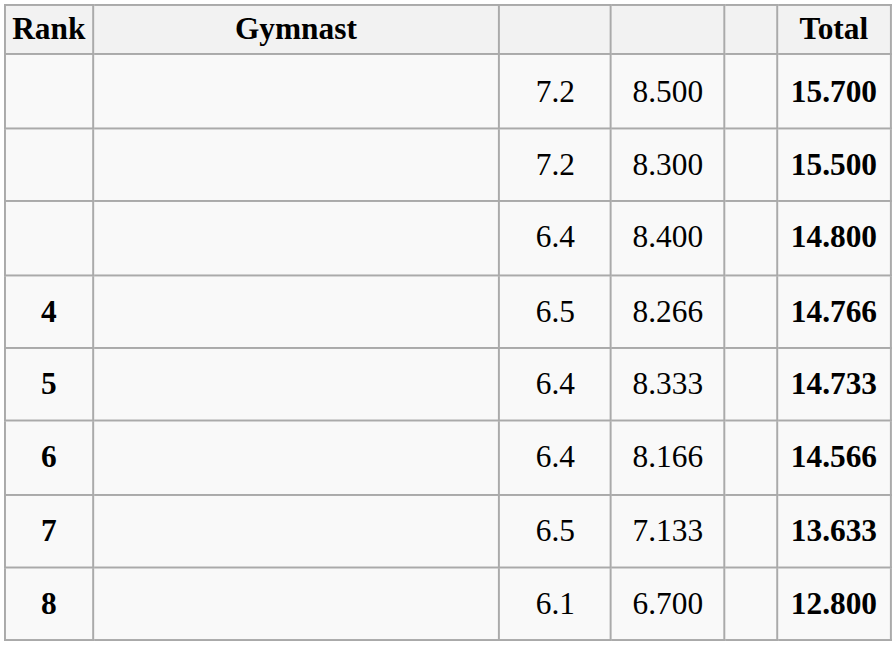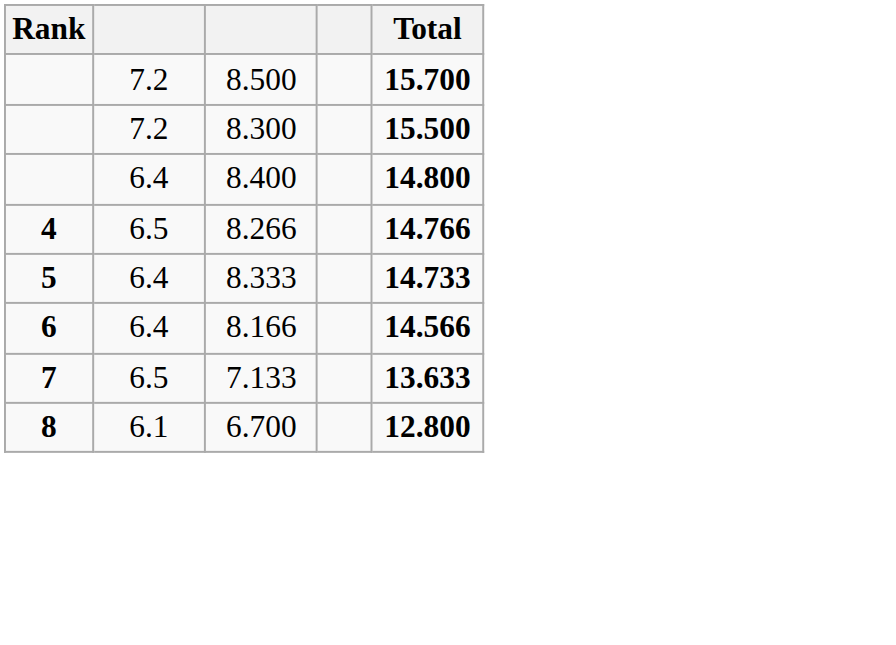- column: Gymnast
